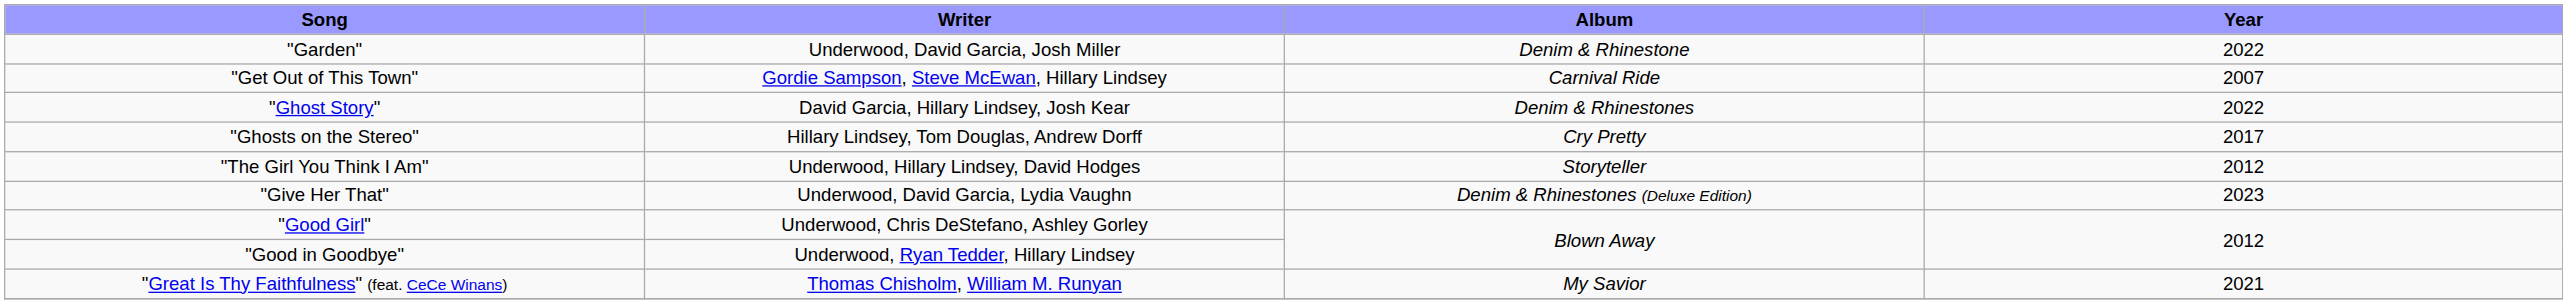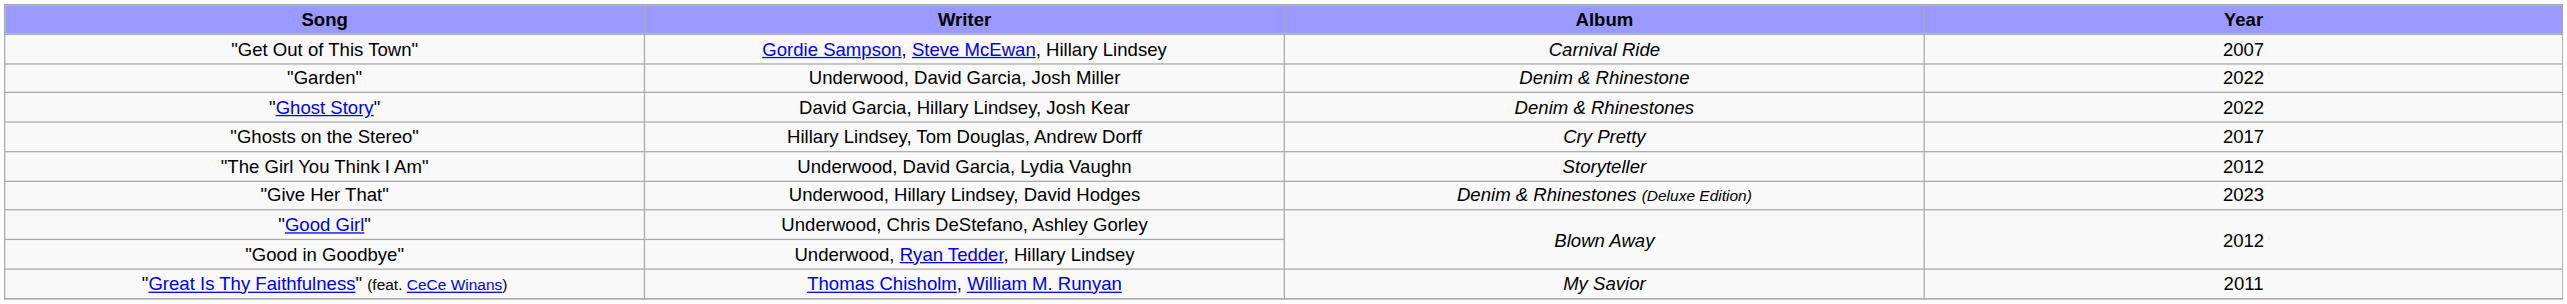rows swapped: "Garden" <-> "Get Out of This Town"
"The Girl You Think I Am" | Writer: Underwood, Hillary Lindsey, David Hodges -> Underwood, David Garcia, Lydia Vaughn
"Give Her That" | Writer: Underwood, David Garcia, Lydia Vaughn -> Underwood, Hillary Lindsey, David Hodges
"Great Is Thy Faithfulness" (feat. CeCe Winans) | Year: 2021 -> 2011
